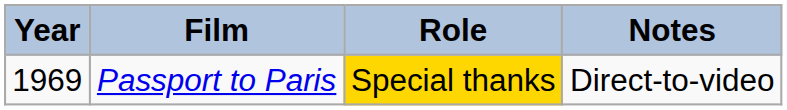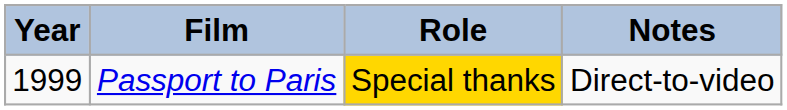Passport to Paris | Year: 1969 -> 1999
